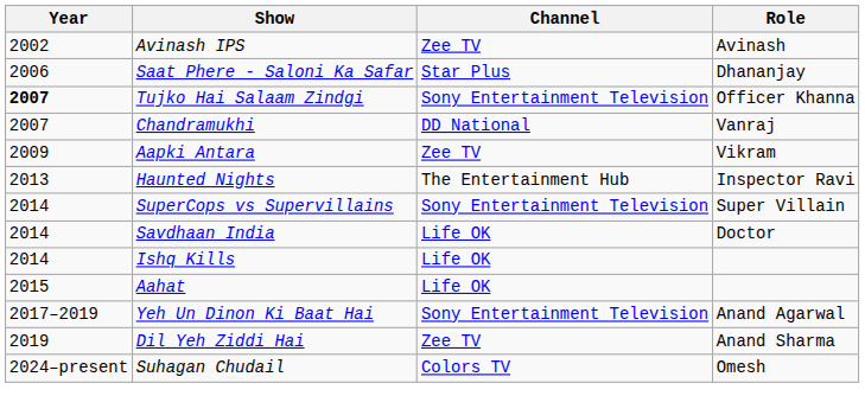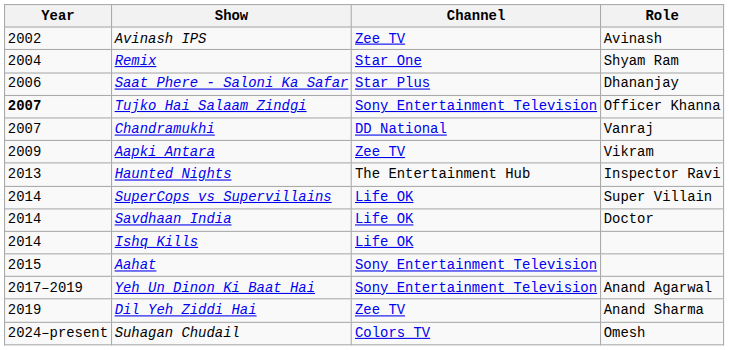+ row: 2004 | Remix | Star One | Shyam Ram
SuperCops vs Supervillains | Channel: Sony Entertainment Television -> Life OK
Aahat | Channel: Life OK -> Sony Entertainment Television
